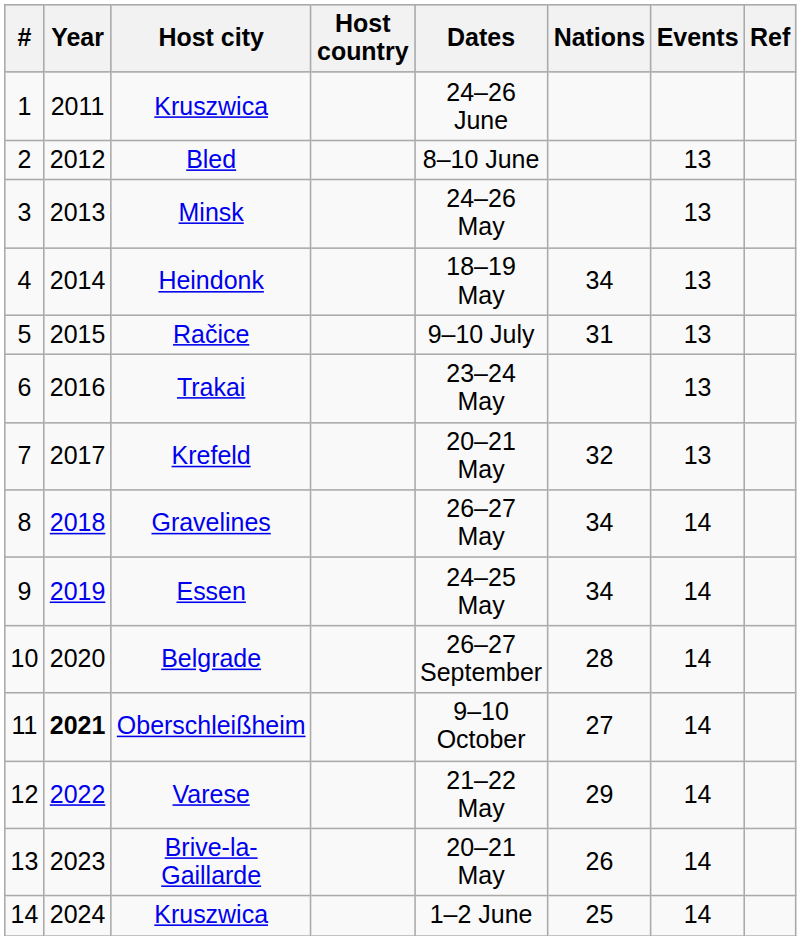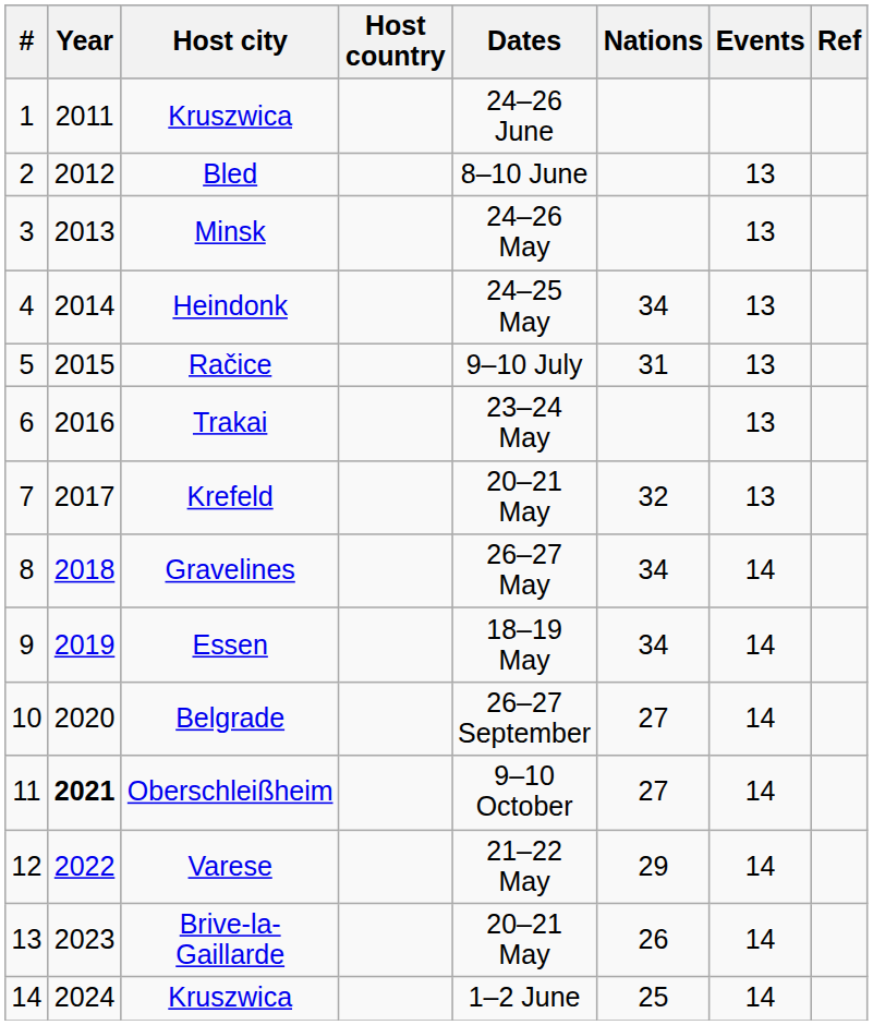Heindonk | Dates: 18–19 May -> 24–25 May
Essen | Dates: 24–25 May -> 18–19 May
Belgrade | Nations: 28 -> 27
